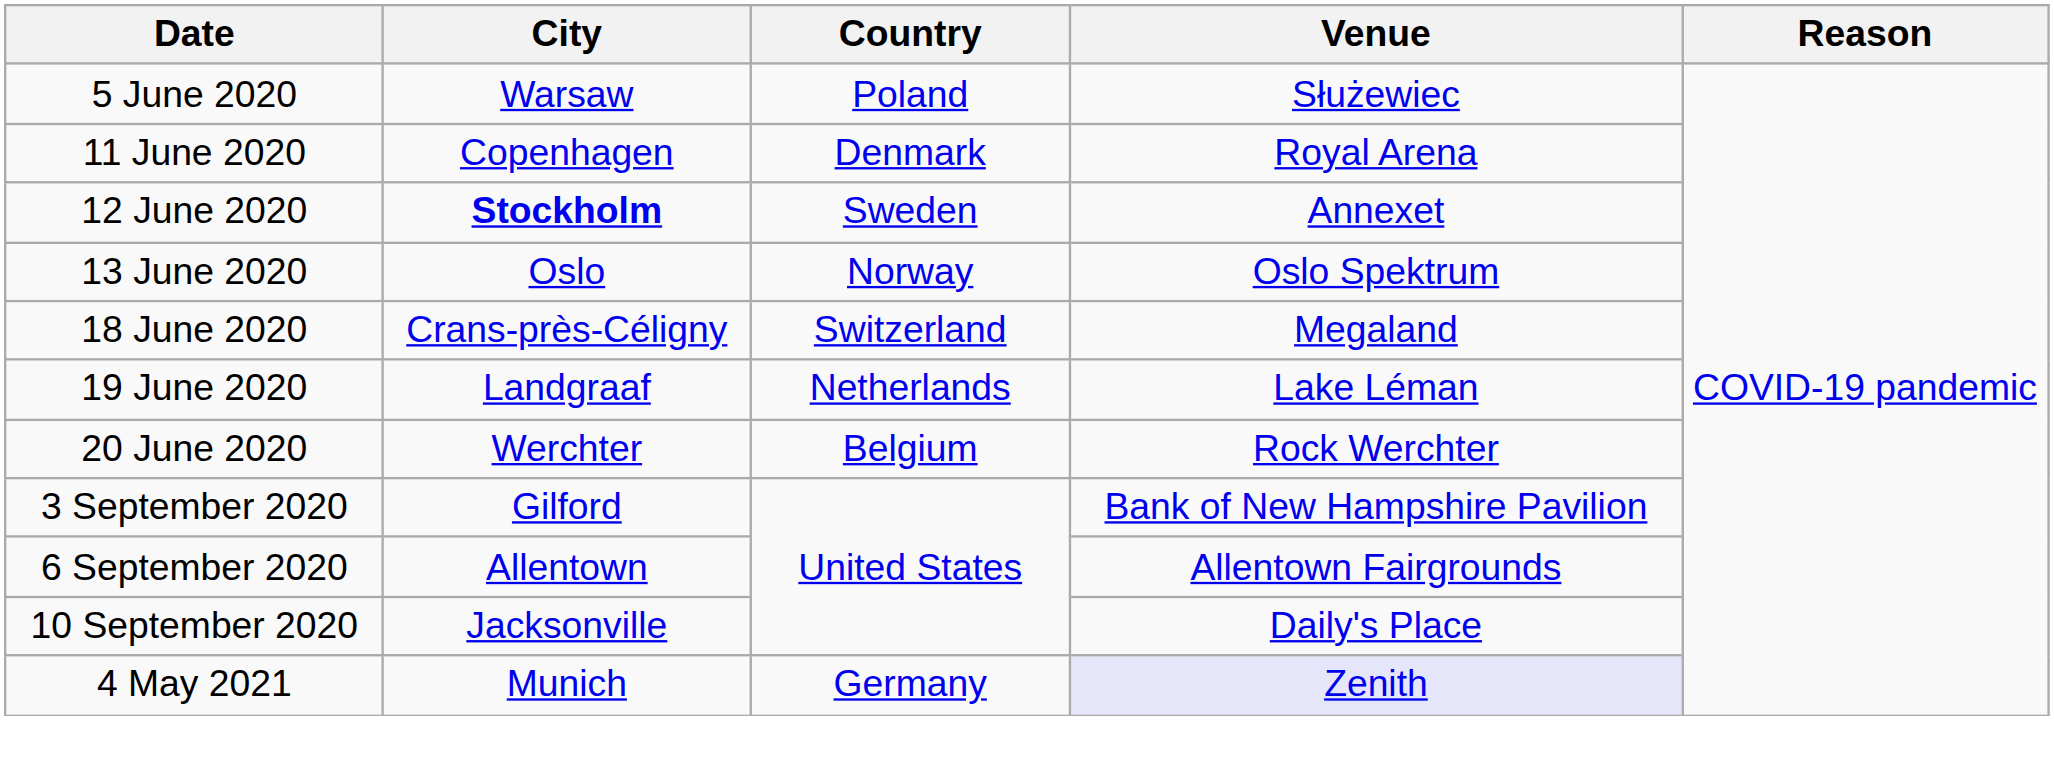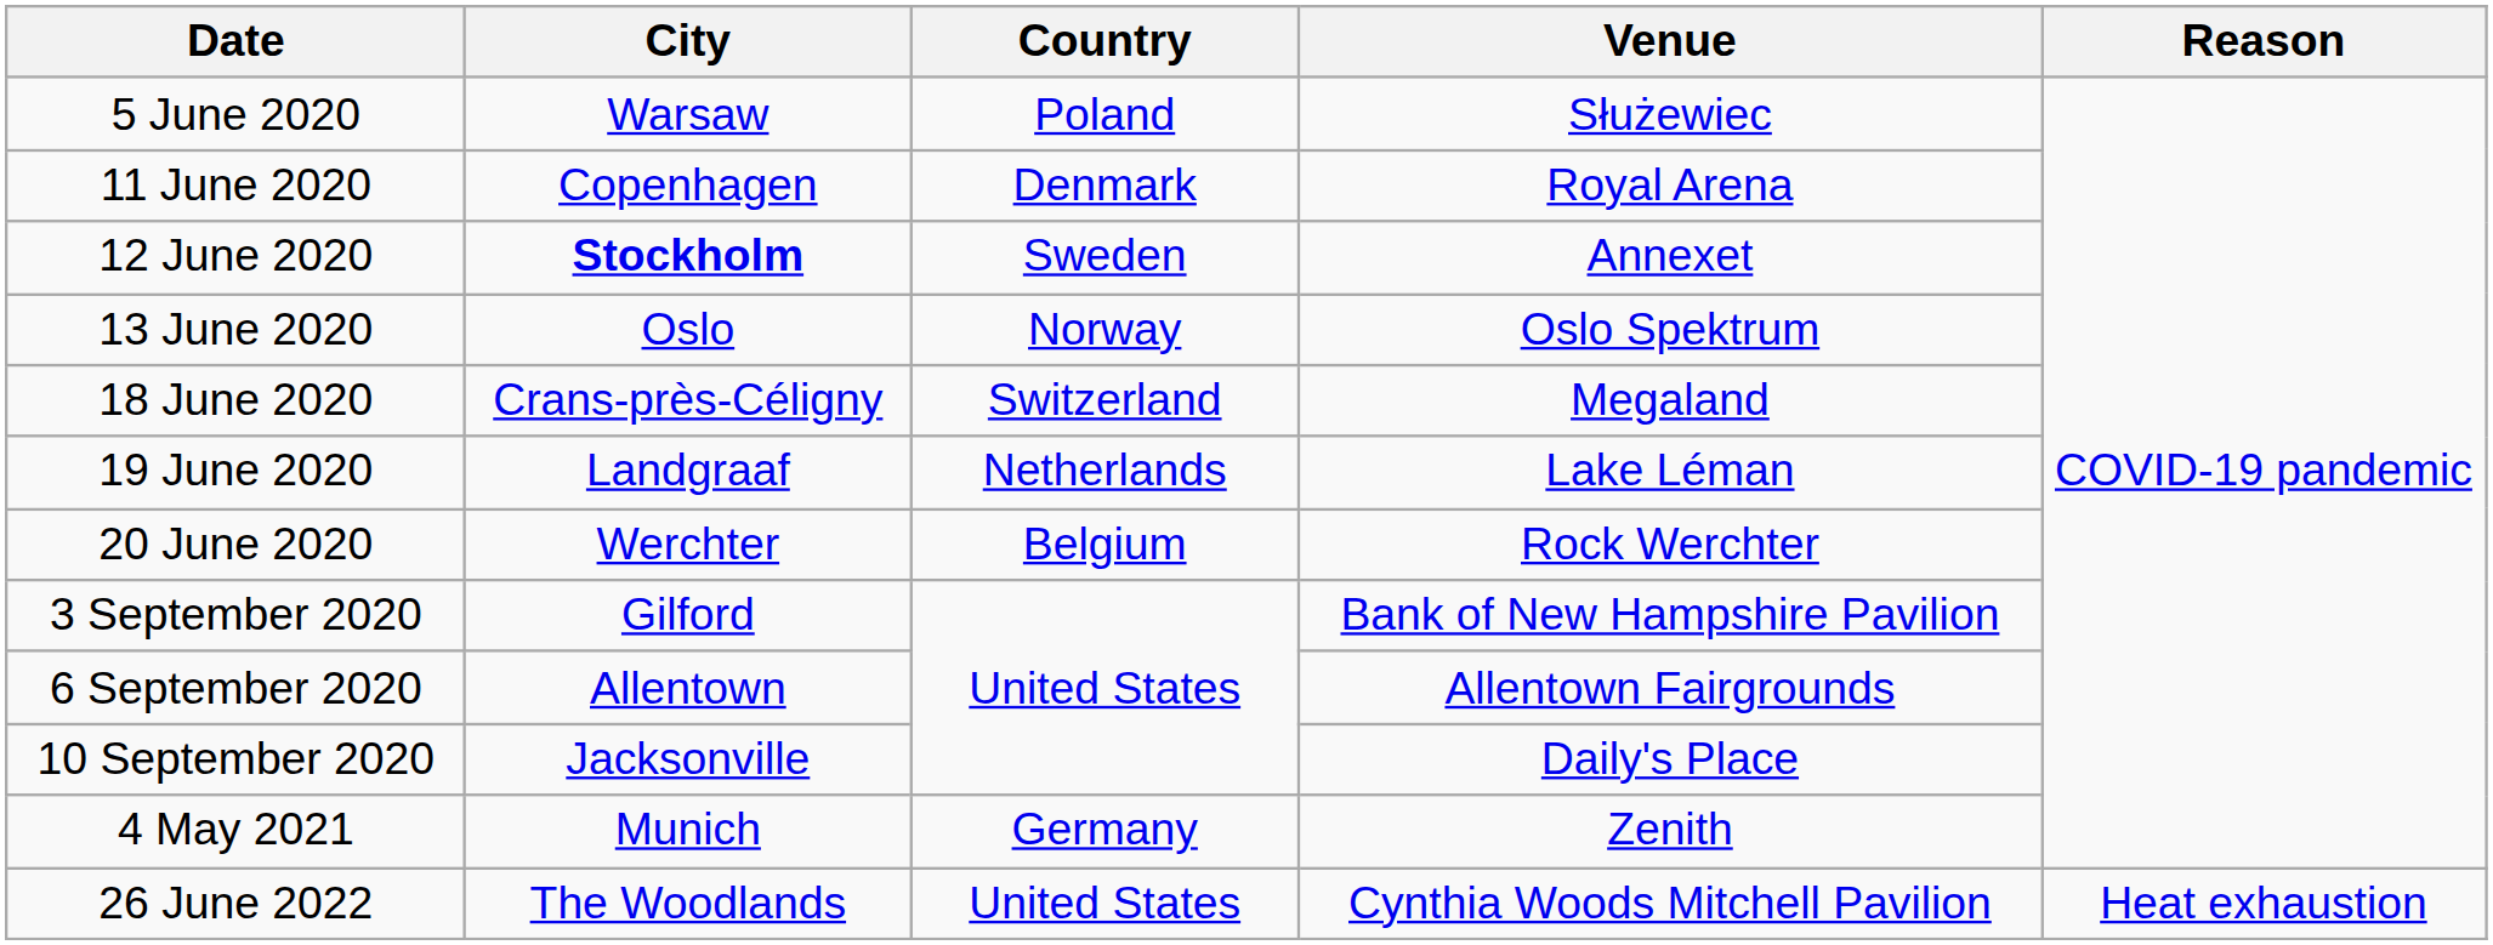4 May 2021 | Venue: lavender background -> no background
+ row: 26 June 2022 | The Woodlands | United States | Cynthia Woods Mitchell Pavilion | Heat exhaustion
